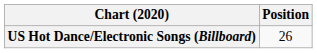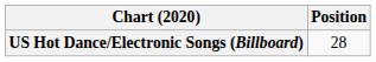US Hot Dance/Electronic Songs (Billboard) | Position: 26 -> 28
